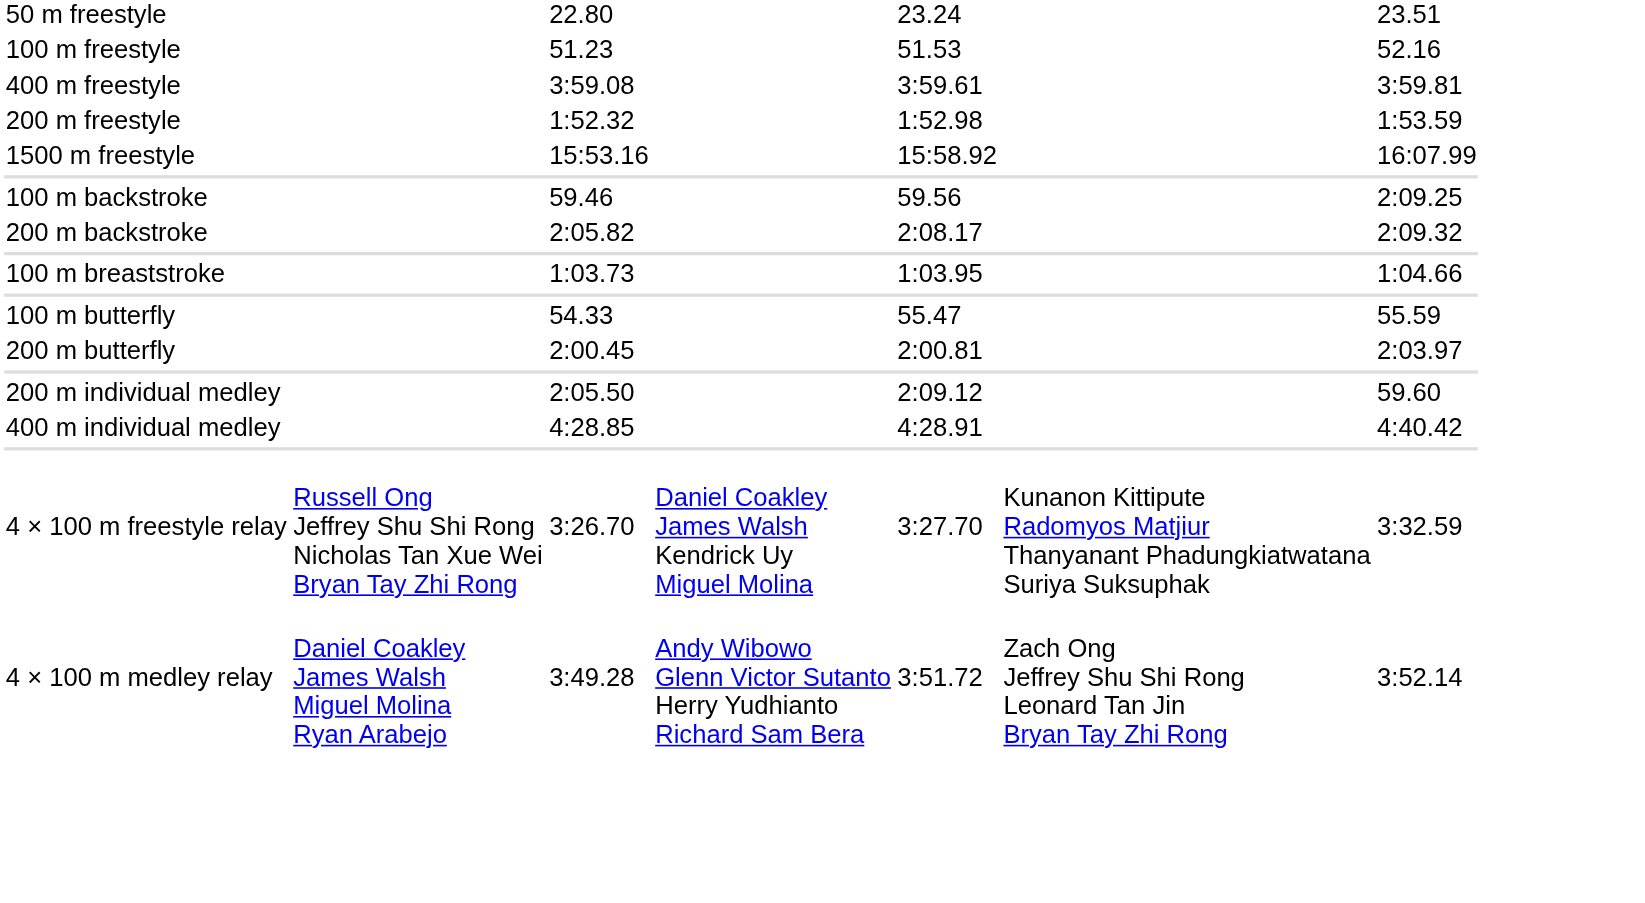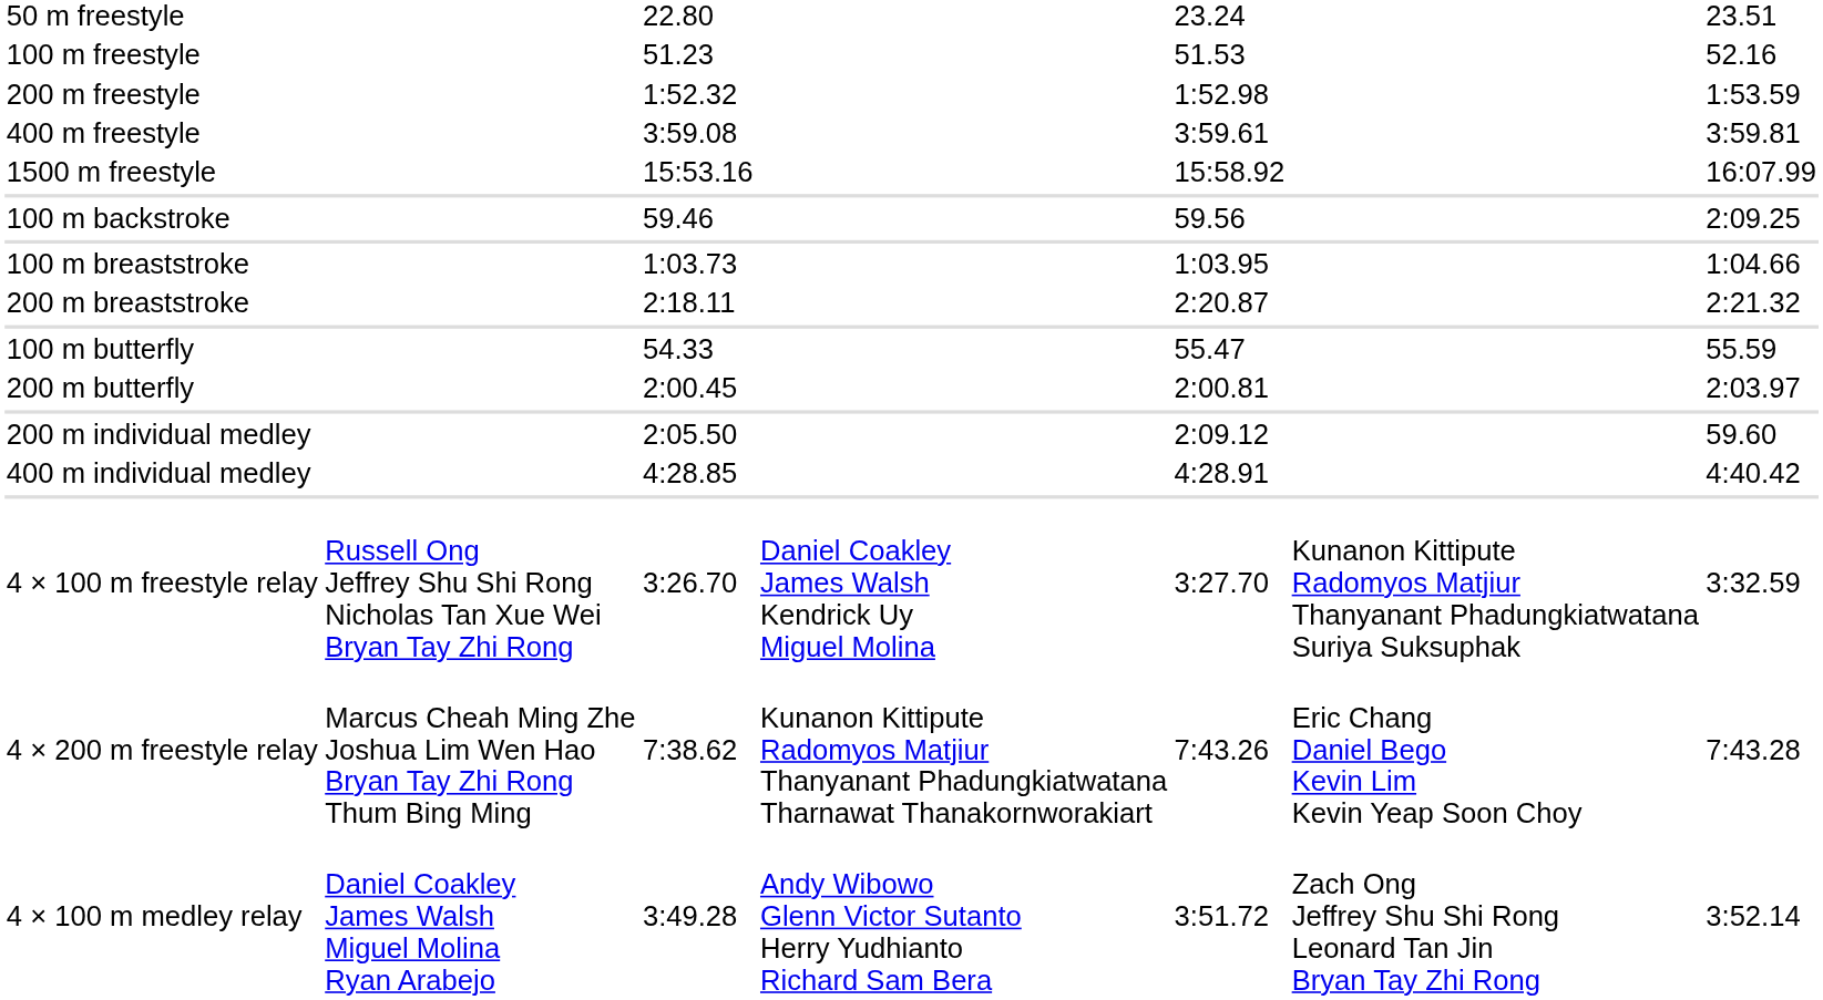rows swapped: 200 m freestyle <-> 400 m freestyle
- row: 200 m backstroke | 2:05.82 | 2:08.17 | 2:09.32
+ row: 200 m breaststroke | 2:18.11 | 2:20.87 | 2:21.32
+ row: 4 × 200 m freestyle relay | Marcus Cheah Ming Zhe Joshua Lim Wen Hao Bryan Tay Zhi Rong Thum Bing Ming | 7:38.62 | Kunanon Kittipute Radomyos Matjiur Thanyanant Phadungkiatwatana Tharnawat Thanakornworakiart | 7:43.26 | Eric Chang Daniel Bego Kevin Lim Kevin Yeap Soon Choy | 7:43.28
